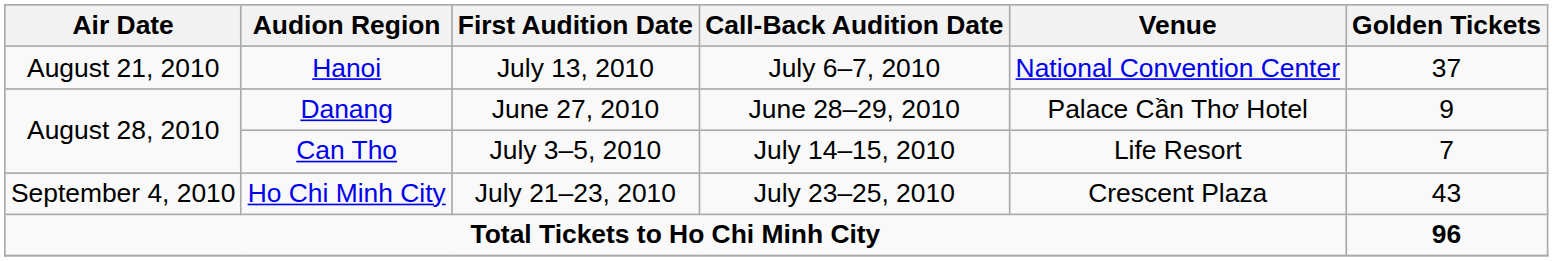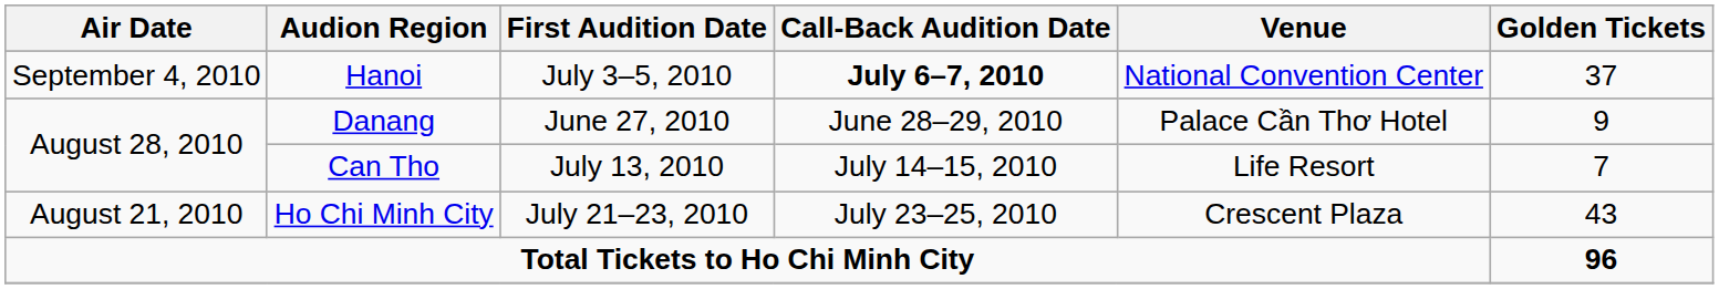Hanoi | Air Date: August 21, 2010 -> September 4, 2010
Hanoi | First Audition Date: July 13, 2010 -> July 3–5, 2010
Hanoi | Call-Back Audition Date: normal -> bold
Can Tho | First Audition Date: July 3–5, 2010 -> July 13, 2010
Ho Chi Minh City | Air Date: September 4, 2010 -> August 21, 2010
